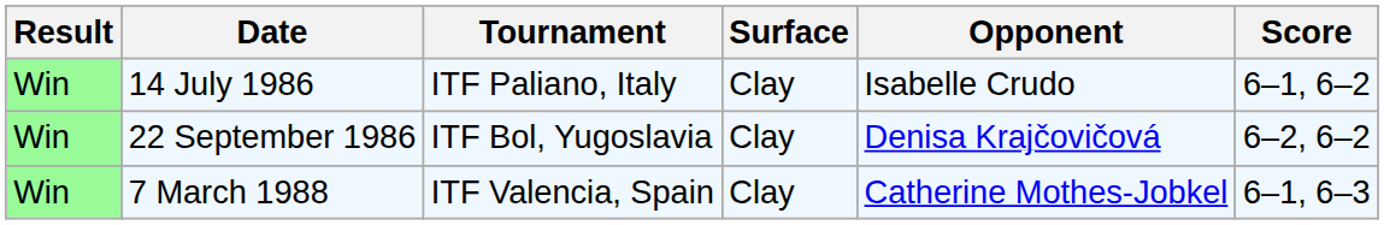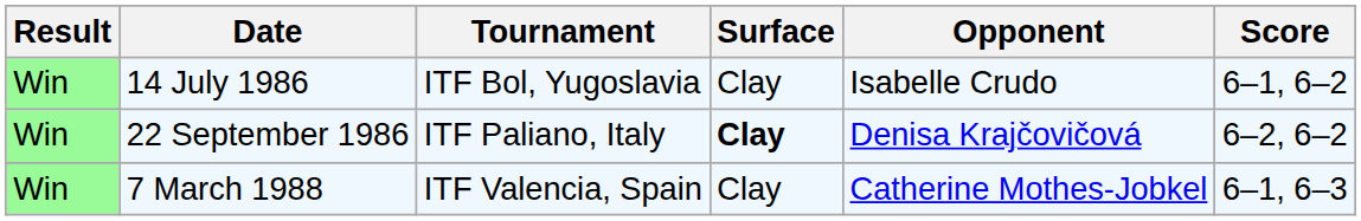14 July 1986 | Tournament: ITF Paliano, Italy -> ITF Bol, Yugoslavia
22 September 1986 | Tournament: ITF Bol, Yugoslavia -> ITF Paliano, Italy
22 September 1986 | Surface: normal -> bold
